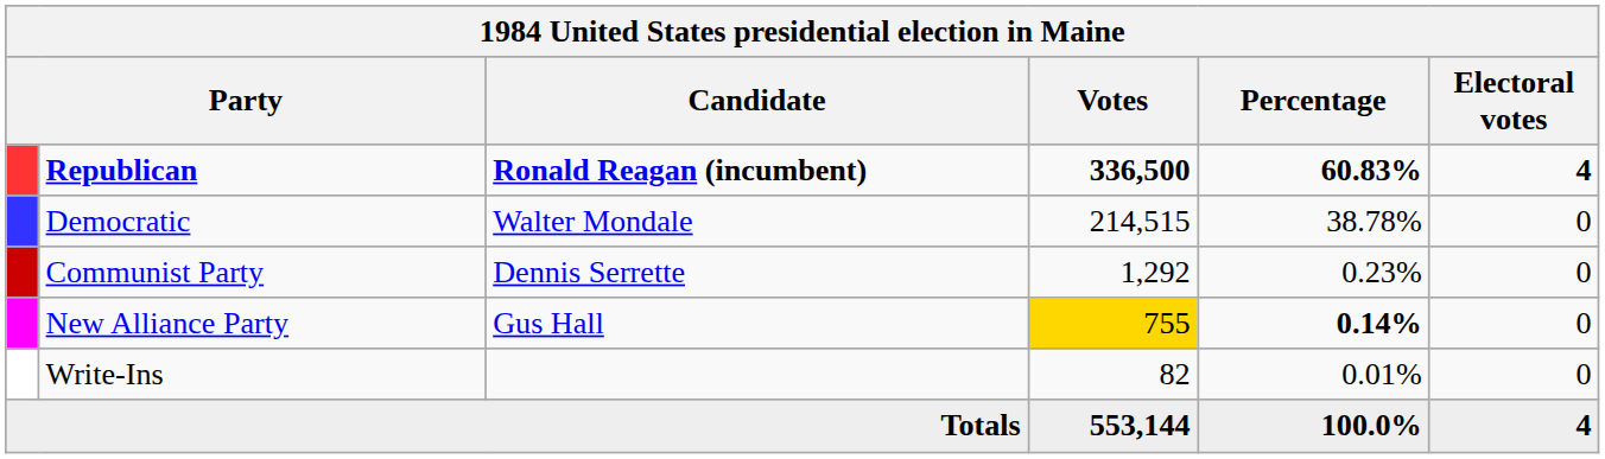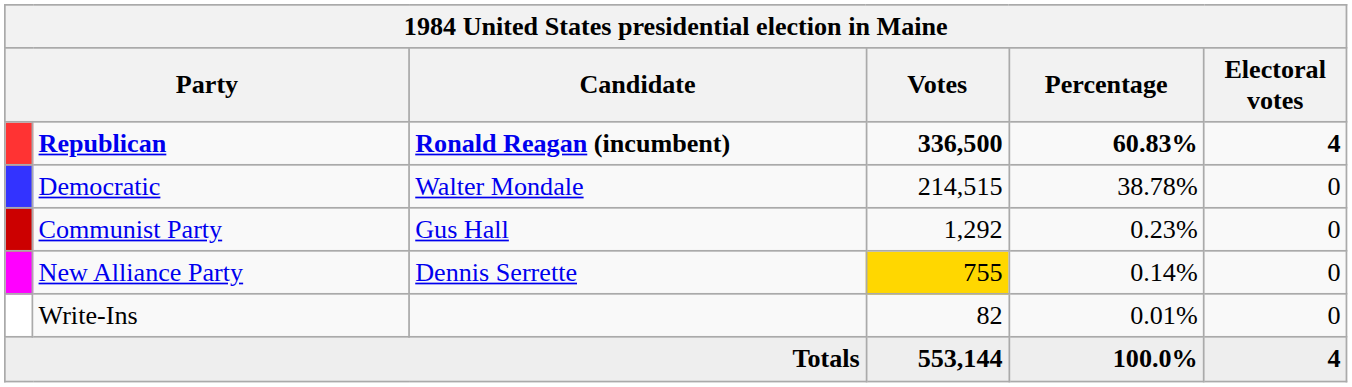Communist Party | Candidate: Dennis Serrette -> Gus Hall
New Alliance Party | Candidate: Gus Hall -> Dennis Serrette
New Alliance Party | Percentage: bold -> normal
